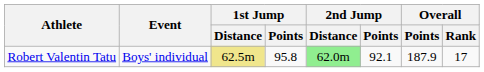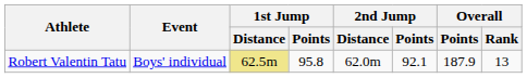Robert Valentin Tatu | 2nd Jump / Distance: lightgreen background -> no background
Robert Valentin Tatu | Overall / Rank: 17 -> 13
